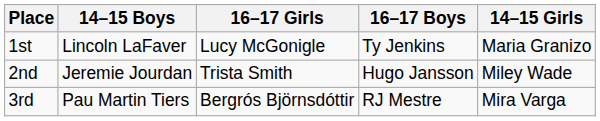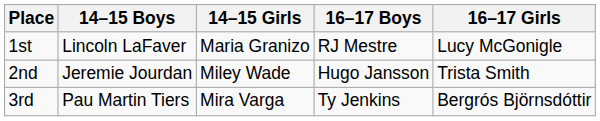columns swapped: 14–15 Girls <-> 16–17 Girls
1st | 16–17 Boys: Ty Jenkins -> RJ Mestre
3rd | 16–17 Boys: RJ Mestre -> Ty Jenkins
